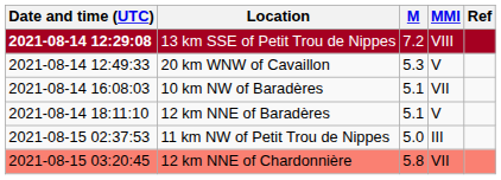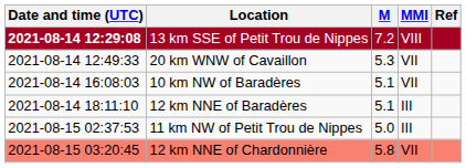20 km WNW of Cavaillon | MMI: V -> VII
12 km NNE of Baradères | MMI: V -> III
